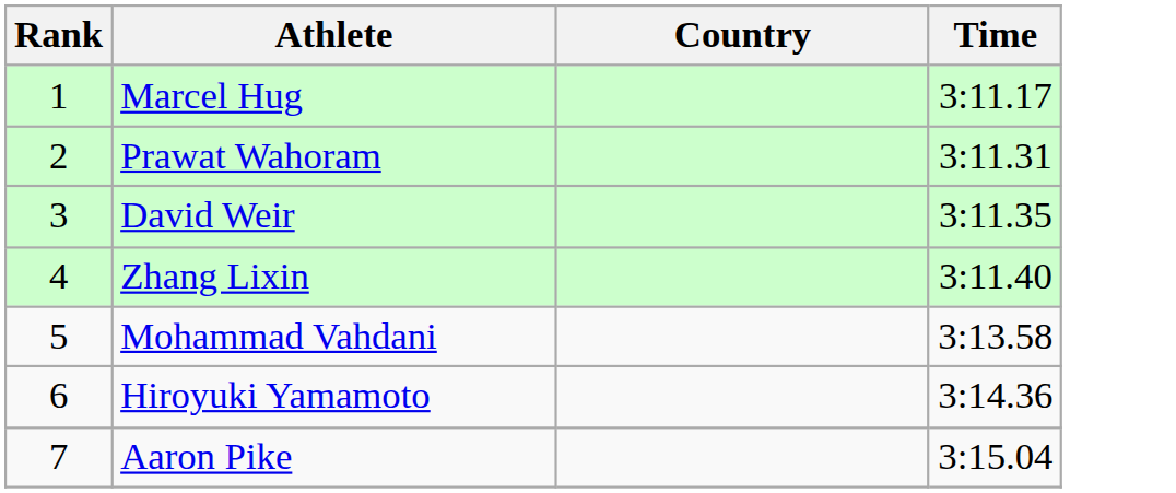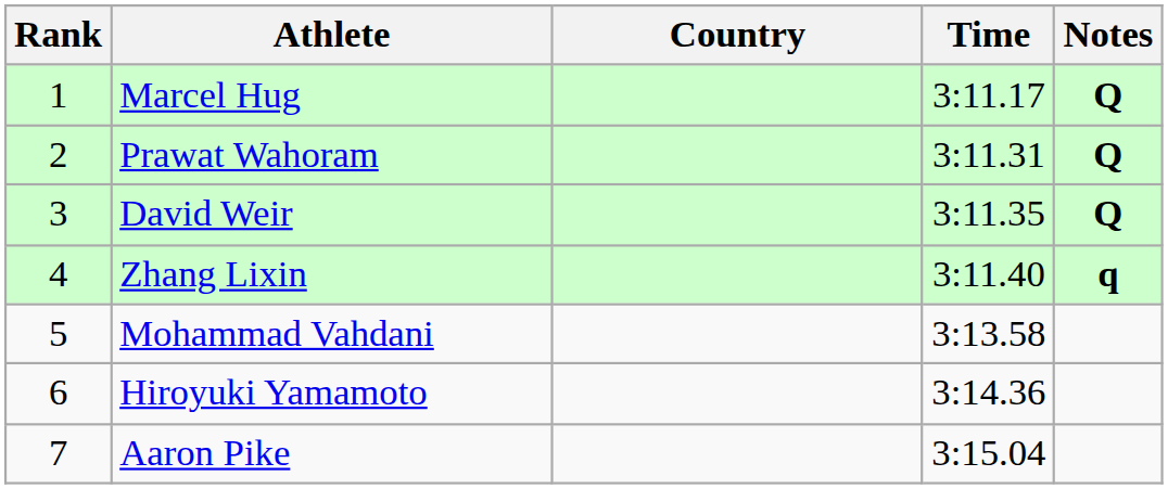+ column: Notes | Q | Q | Q | q
